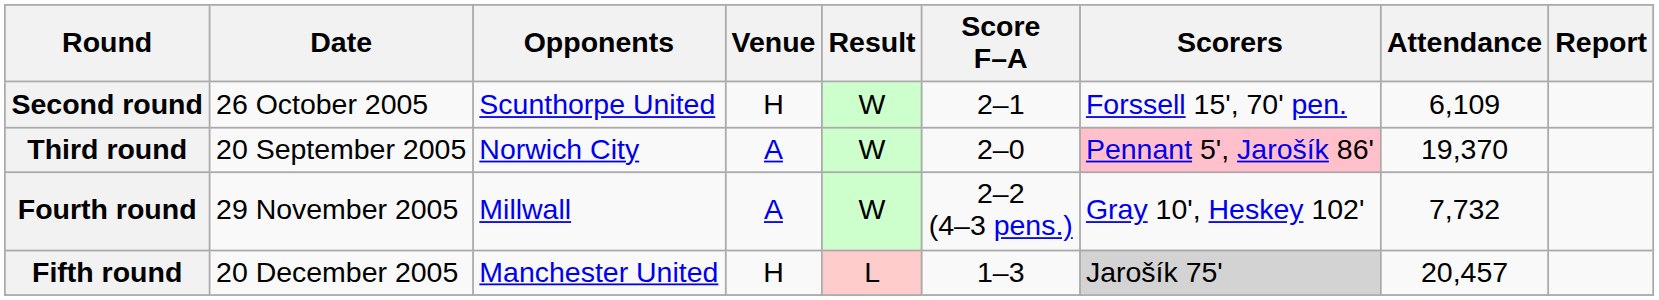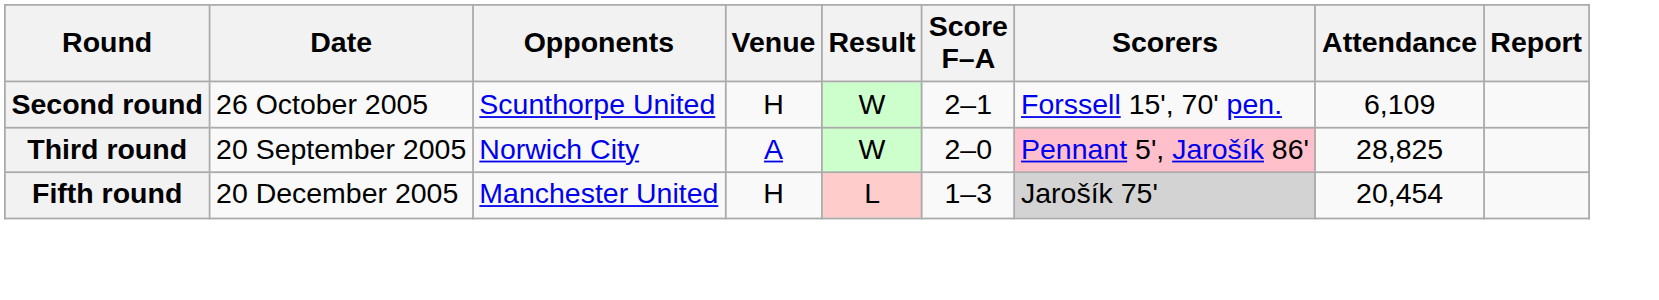Third round | Attendance: 19,370 -> 28,825
- row: Fourth round | 29 November 2005 | Millwall | A | W | 2–2 (4–3 pens.) | Gray 10', Heskey 102' | 7,732
Fifth round | Attendance: 20,457 -> 20,454
